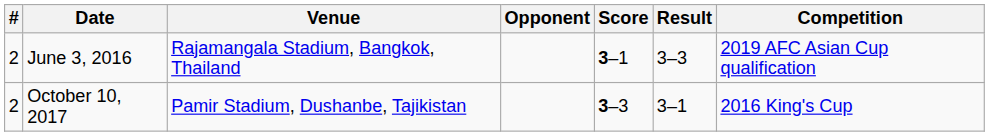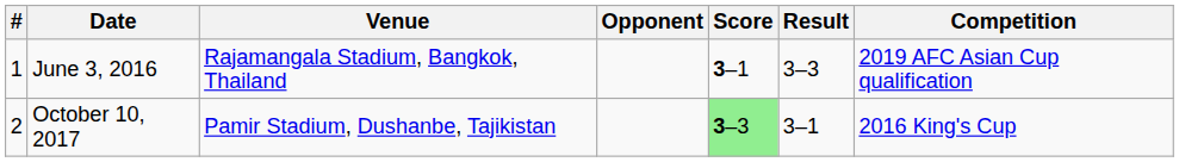June 3, 2016 | #: 2 -> 1
October 10, 2017 | Score: no background -> lightgreen background
